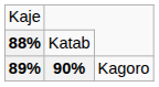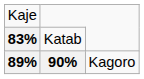Katab | column 1: 88% -> 83%
